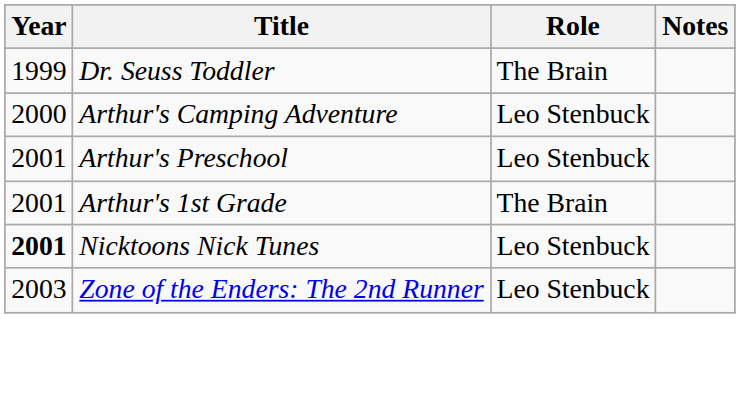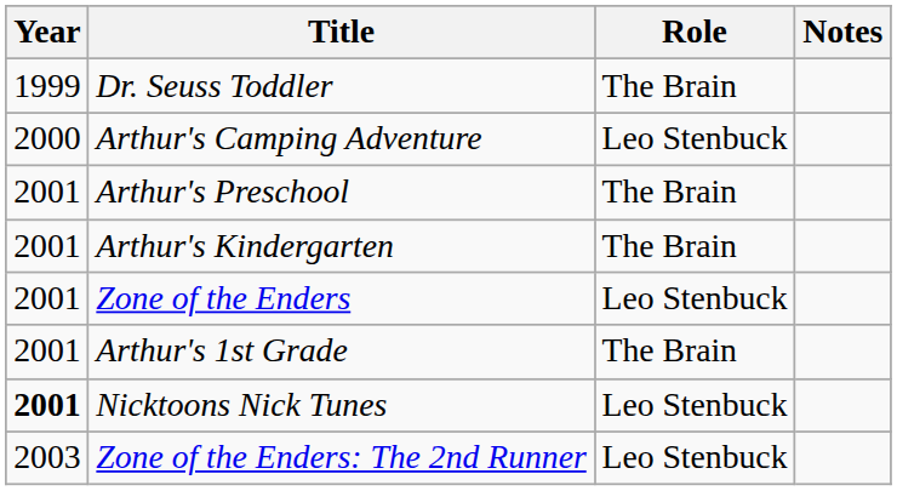Arthur's Preschool | Role: Leo Stenbuck -> The Brain
+ row: 2001 | Arthur's Kindergarten | The Brain
+ row: 2001 | Zone of the Enders | Leo Stenbuck
